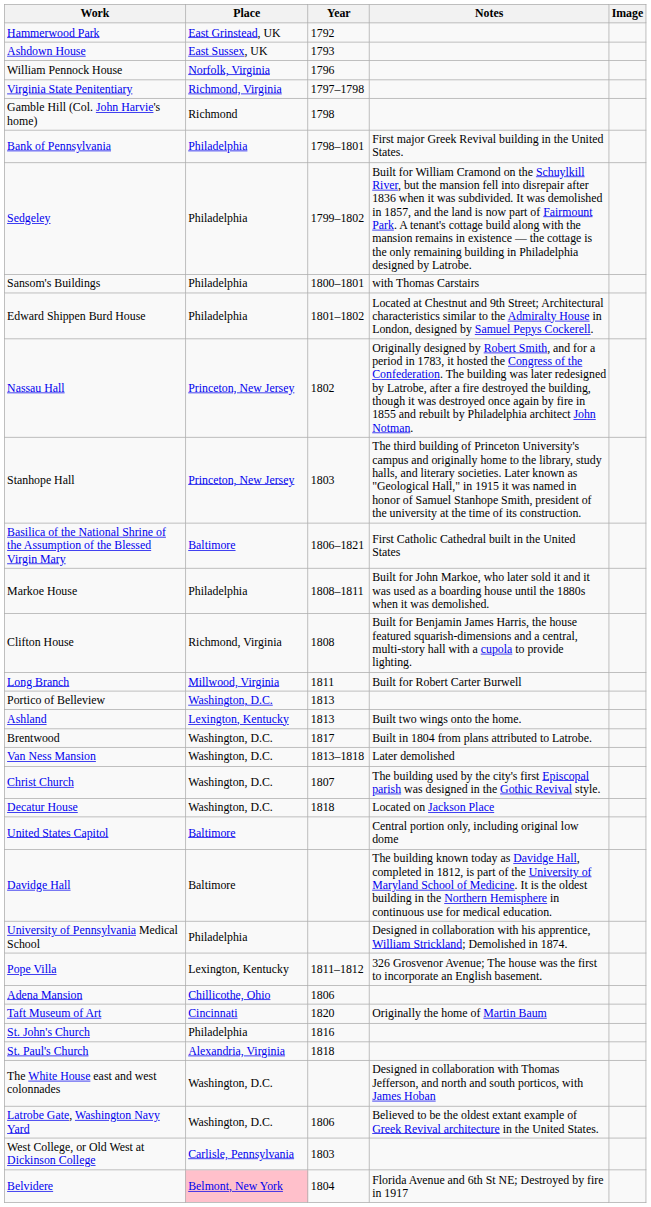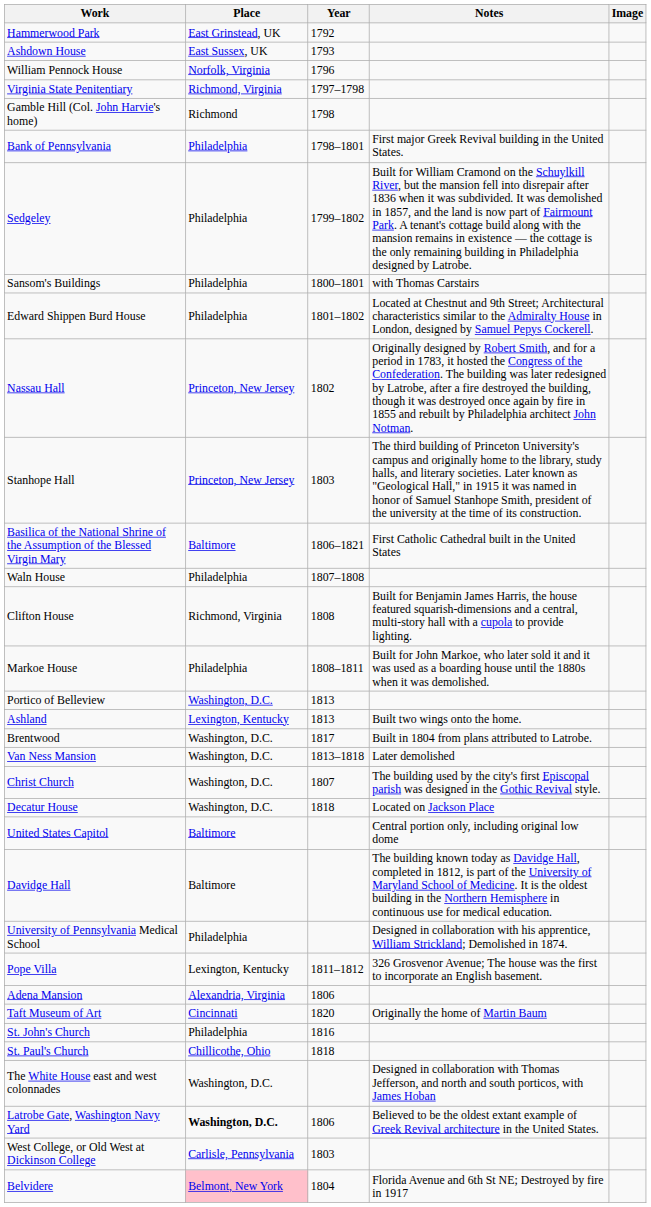+ row: Waln House | Philadelphia | 1807–1808
rows swapped: Clifton House <-> Markoe House
- row: Long Branch | Millwood, Virginia | 1811 | Built for Robert Carter Burwell
Adena Mansion | Place: Chillicothe, Ohio -> Alexandria, Virginia
St. Paul's Church | Place: Alexandria, Virginia -> Chillicothe, Ohio
Latrobe Gate, Washington Navy Yard | Place: normal -> bold
